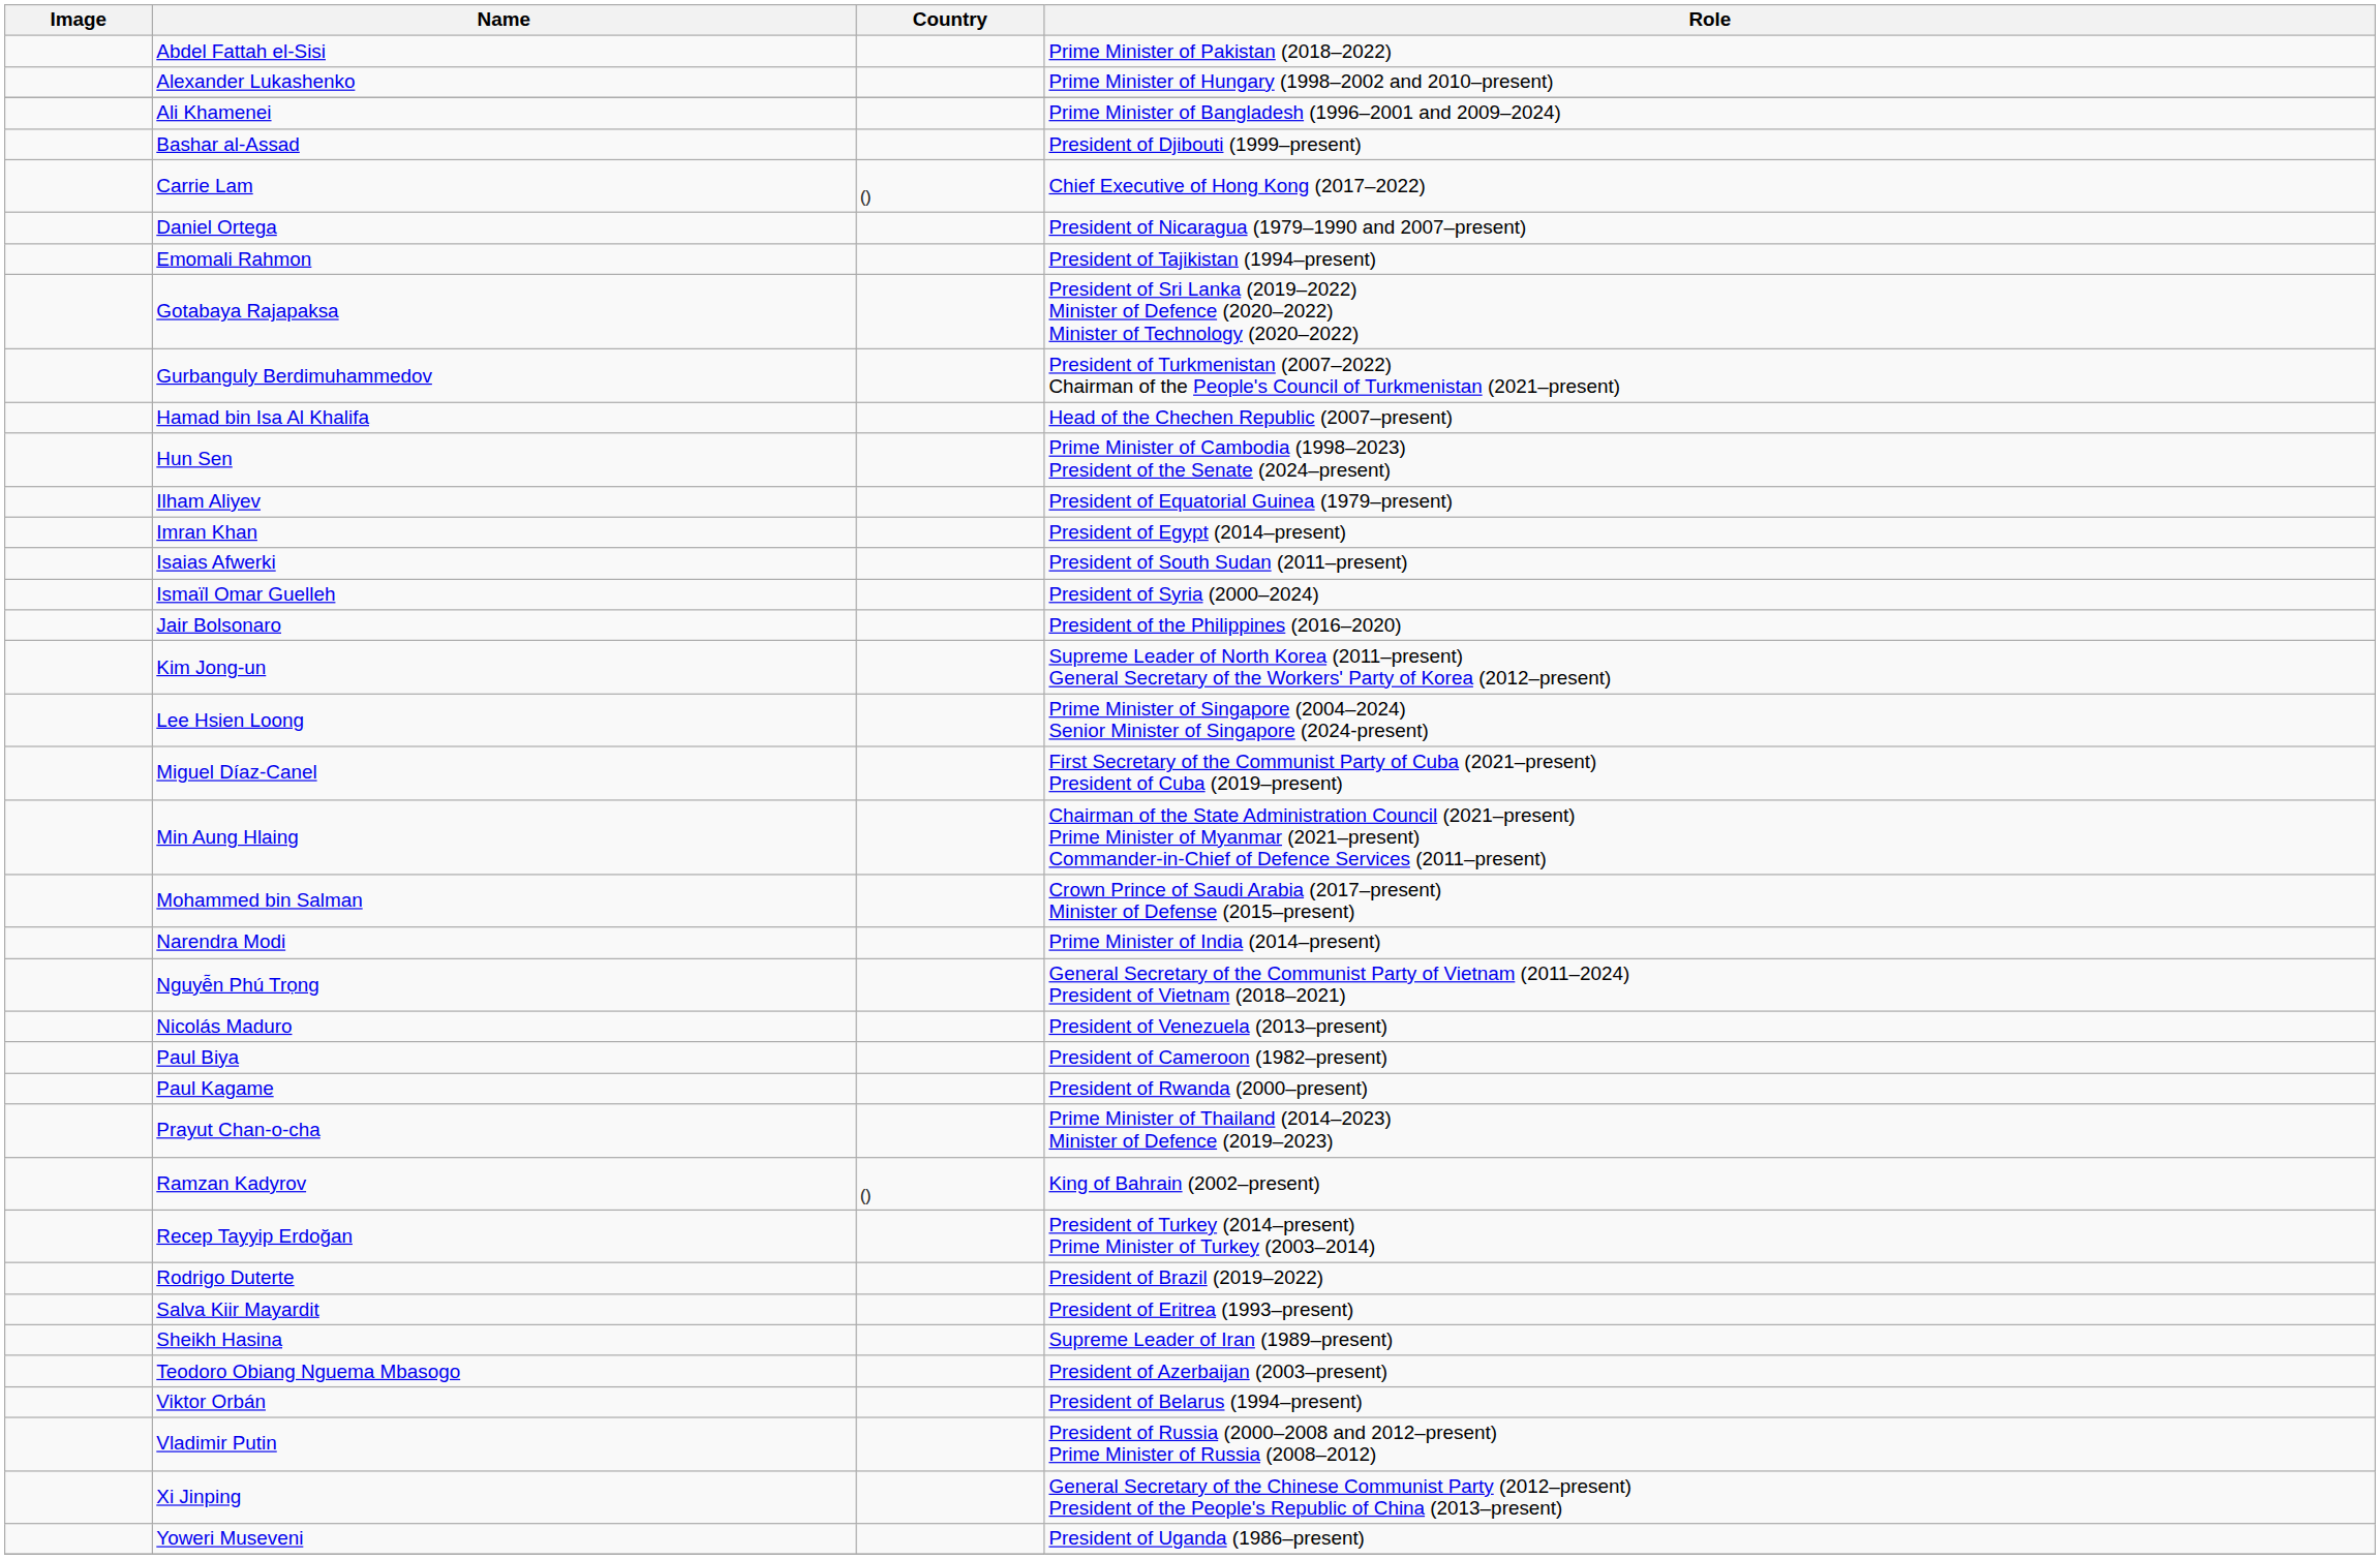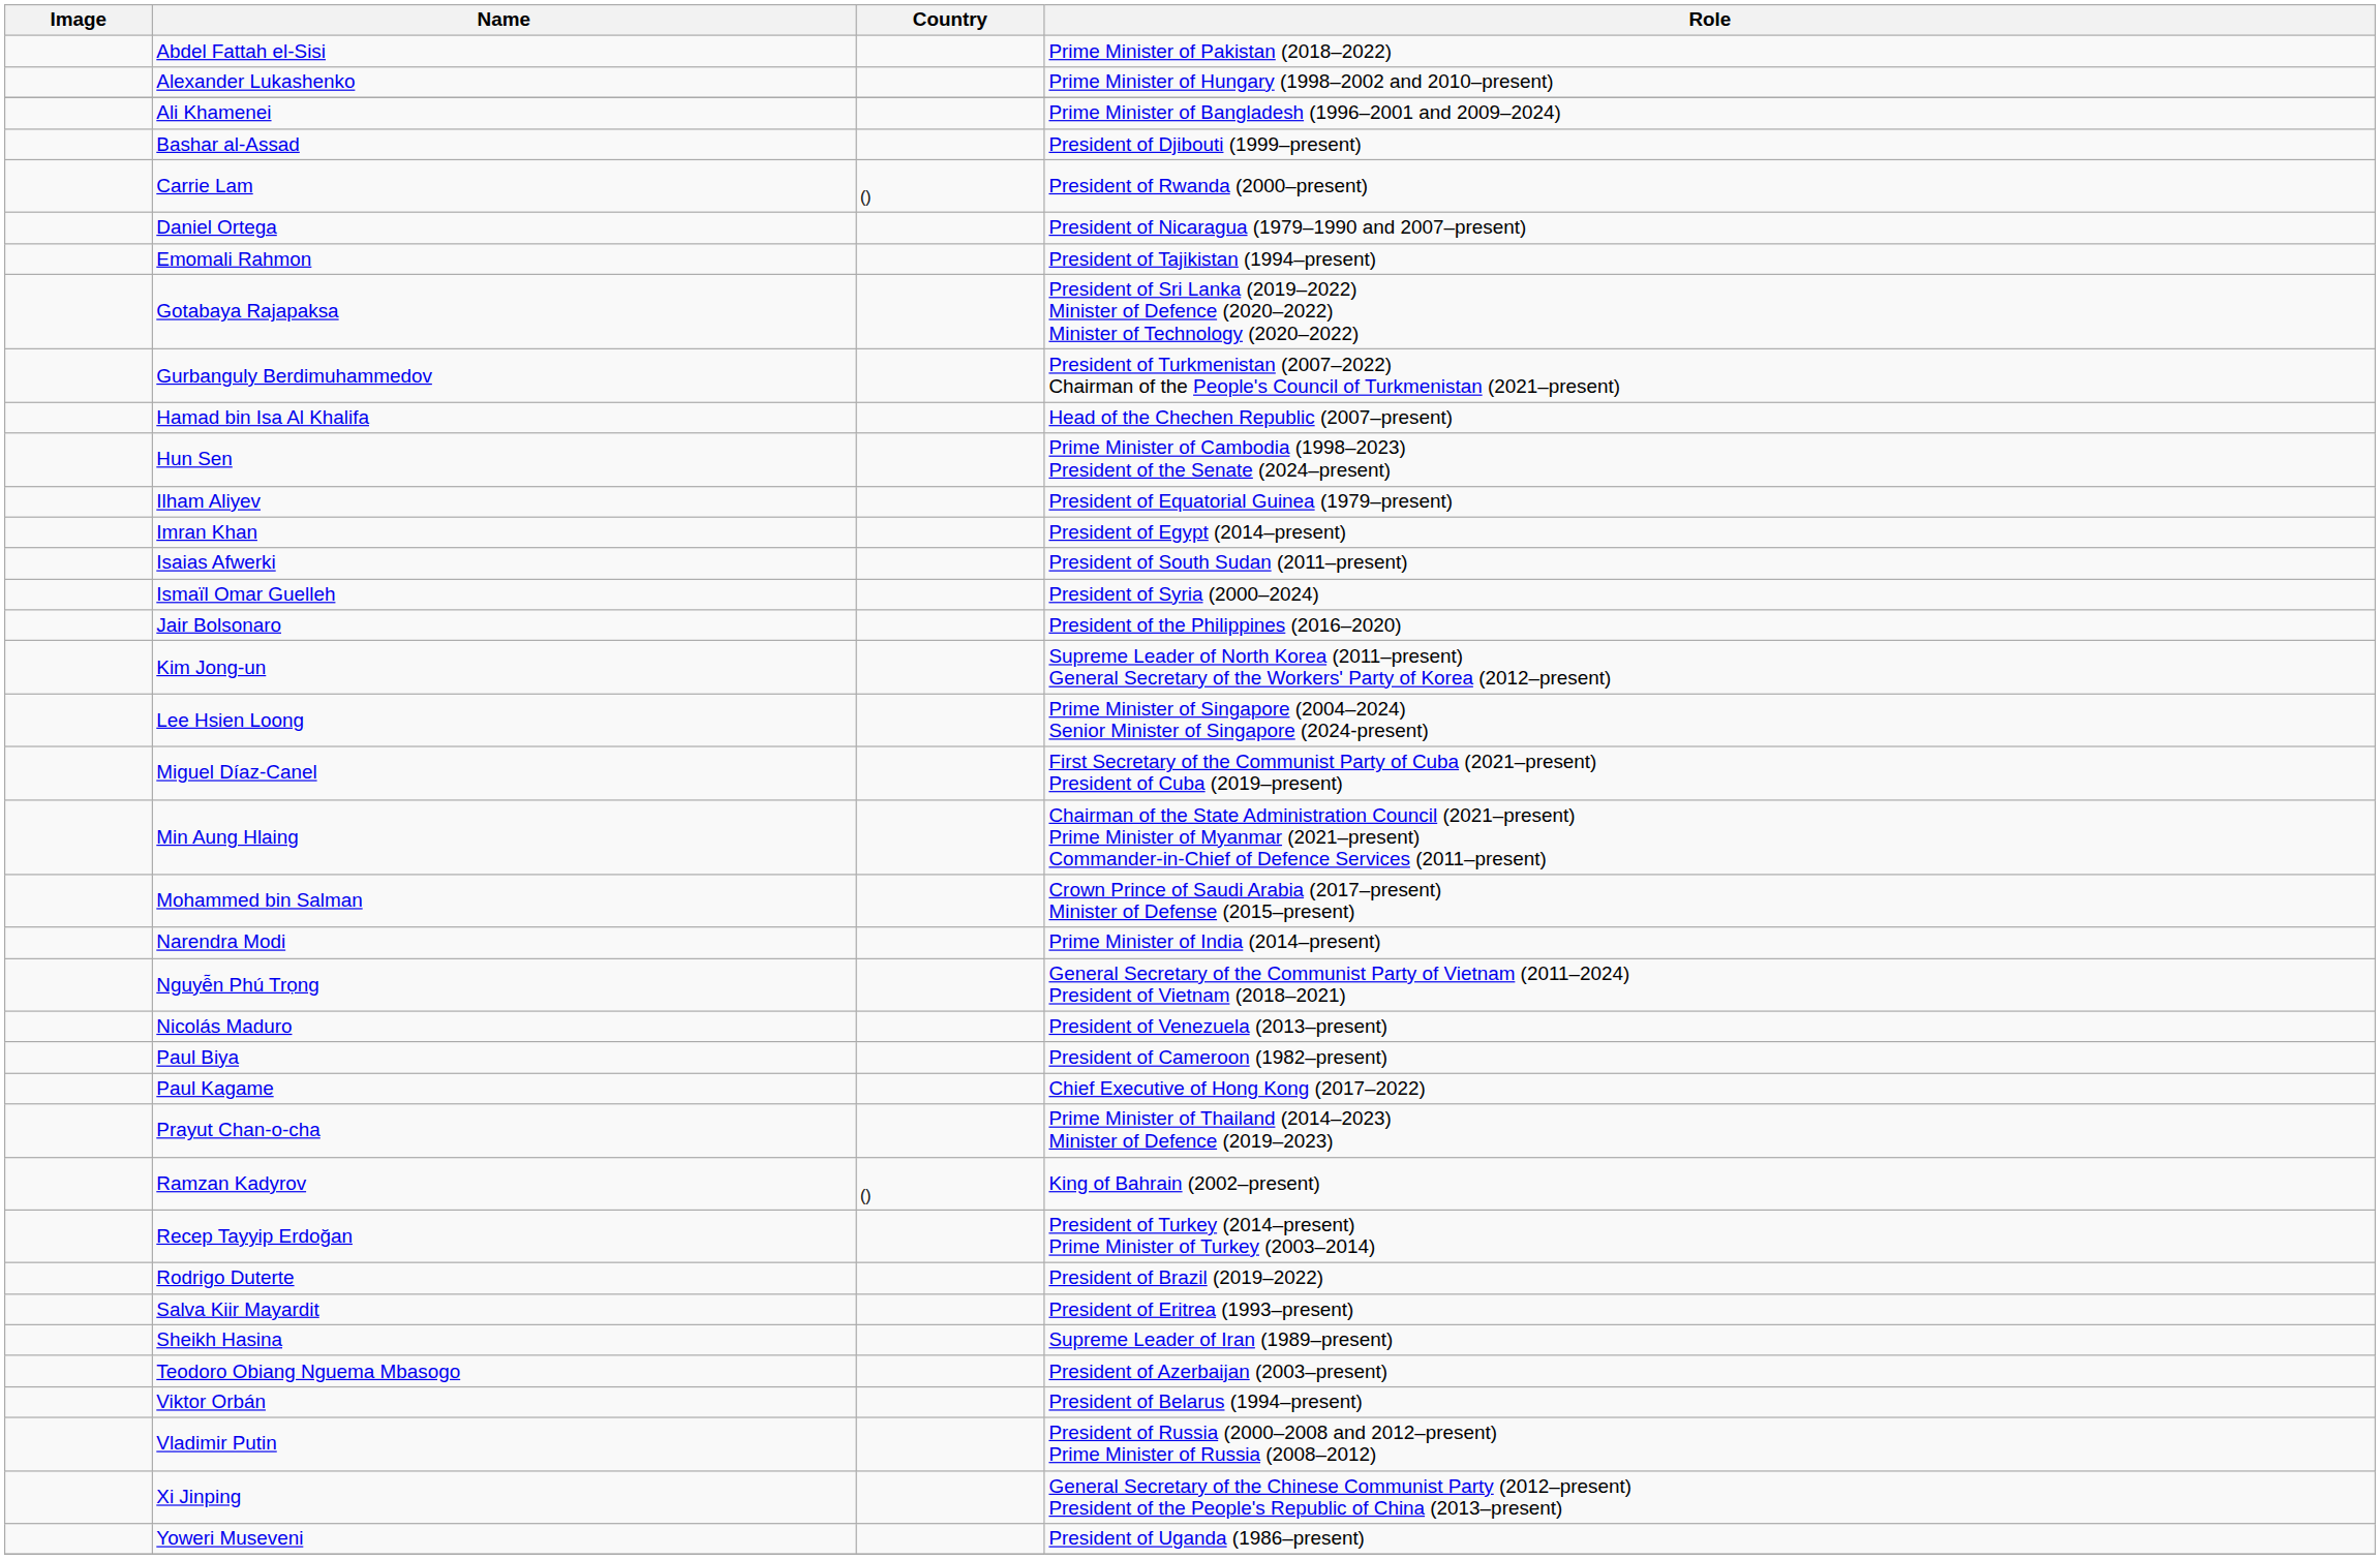Carrie Lam | Role: Chief Executive of Hong Kong (2017–2022) -> President of Rwanda (2000–present)
Paul Kagame | Role: President of Rwanda (2000–present) -> Chief Executive of Hong Kong (2017–2022)
